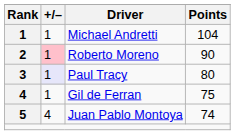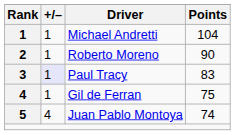Roberto Moreno | +/–: pink background -> no background
Paul Tracy | Points: 80 -> 83
